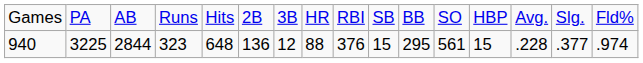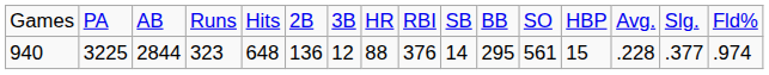940 | column 10: 15 -> 14
